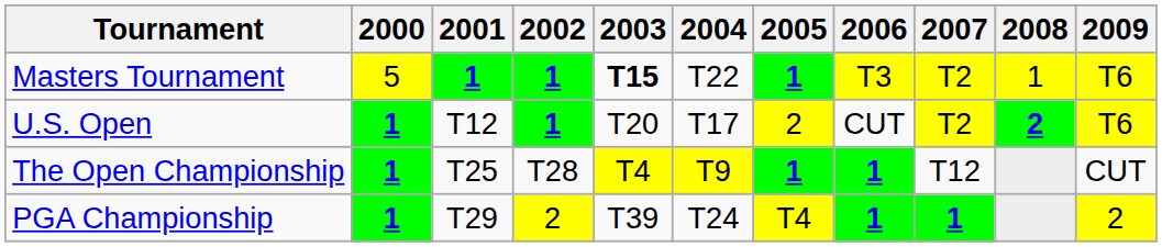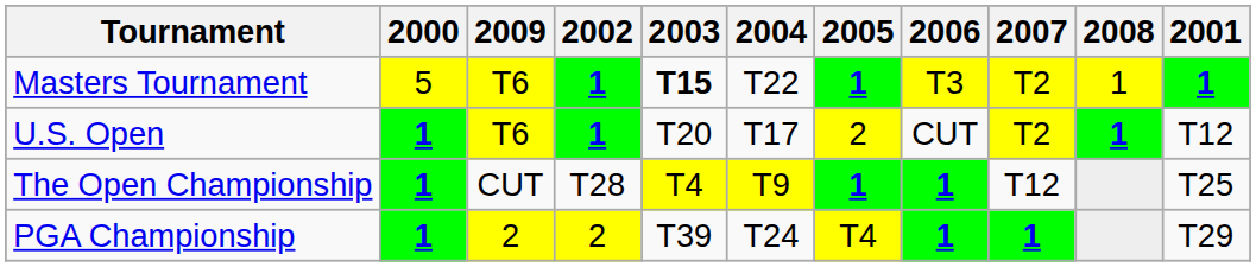columns swapped: 2001 <-> 2009
U.S. Open | 2008: 2 -> 1
